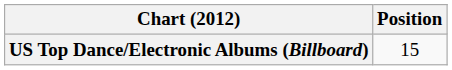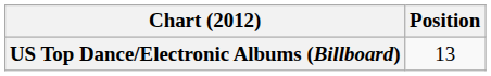US Top Dance/Electronic Albums (Billboard) | Position: 15 -> 13
